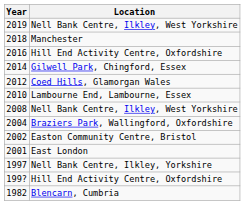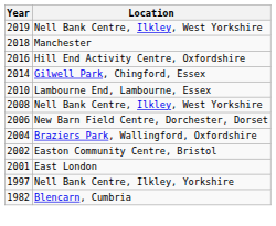- row: 2012 | Coed Hills, Glamorgan Wales
+ row: 2006 | New Barn Field Centre, Dorchester, Dorset
- row: 199? | Hill End Activity Centre, Oxfordshire
